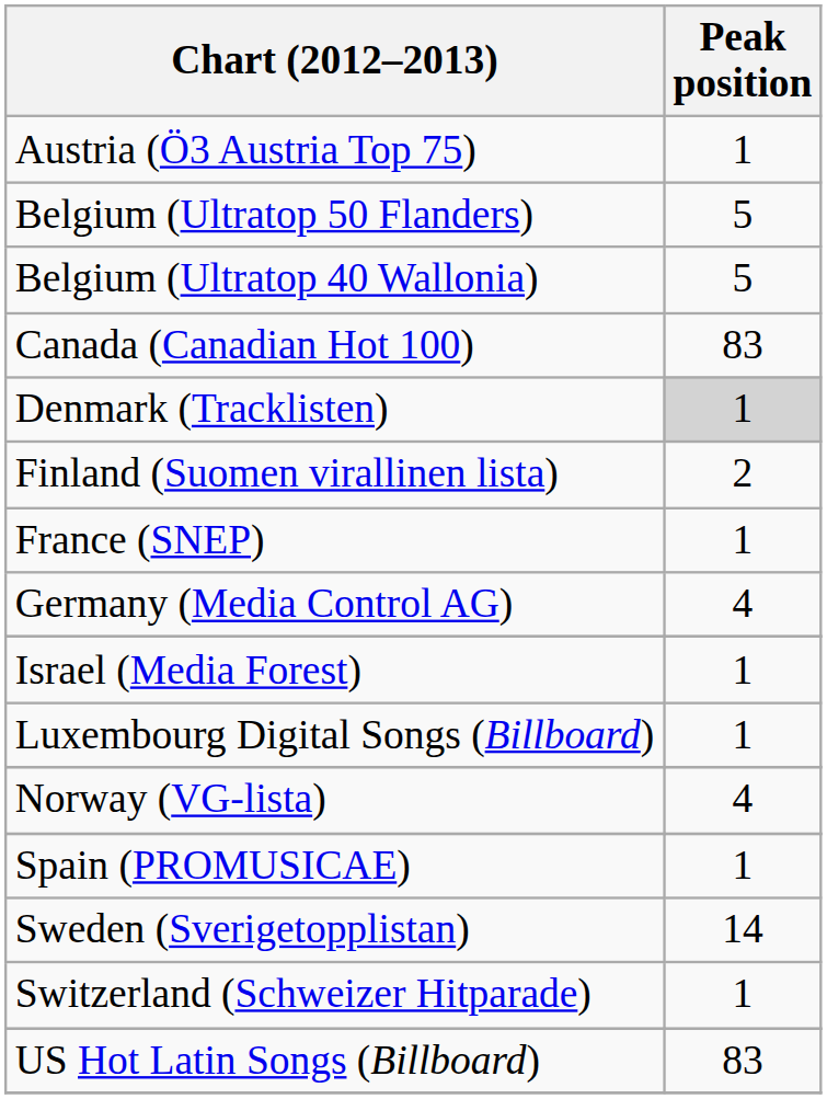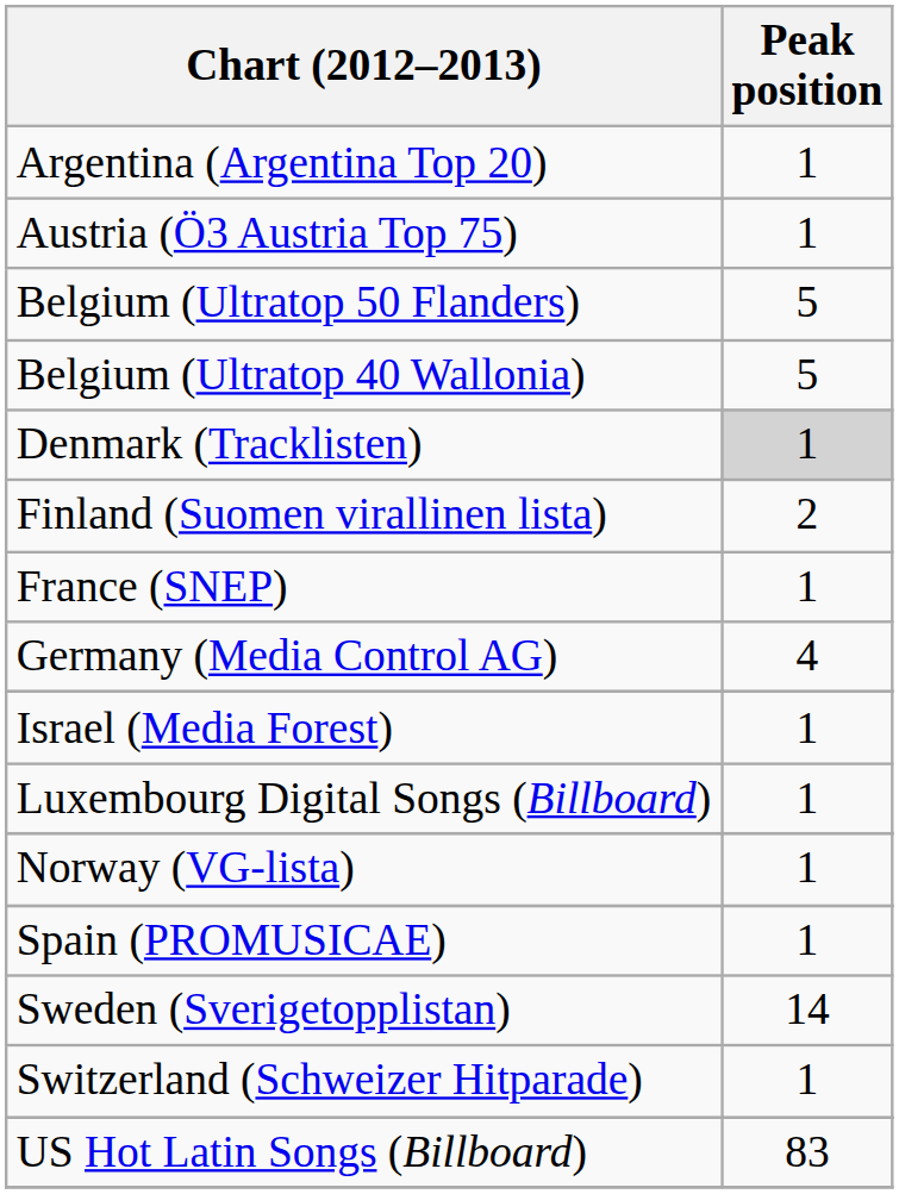+ row: Argentina (Argentina Top 20) | 1
- row: Canada (Canadian Hot 100) | 83
Norway (VG-lista) | Peak position: 4 -> 1
